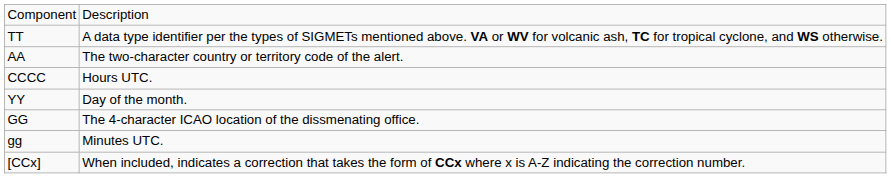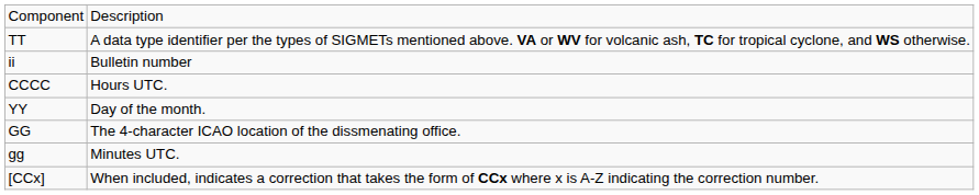- row: AA | The two-character country or territory code of the alert.
+ row: ii | Bulletin number
